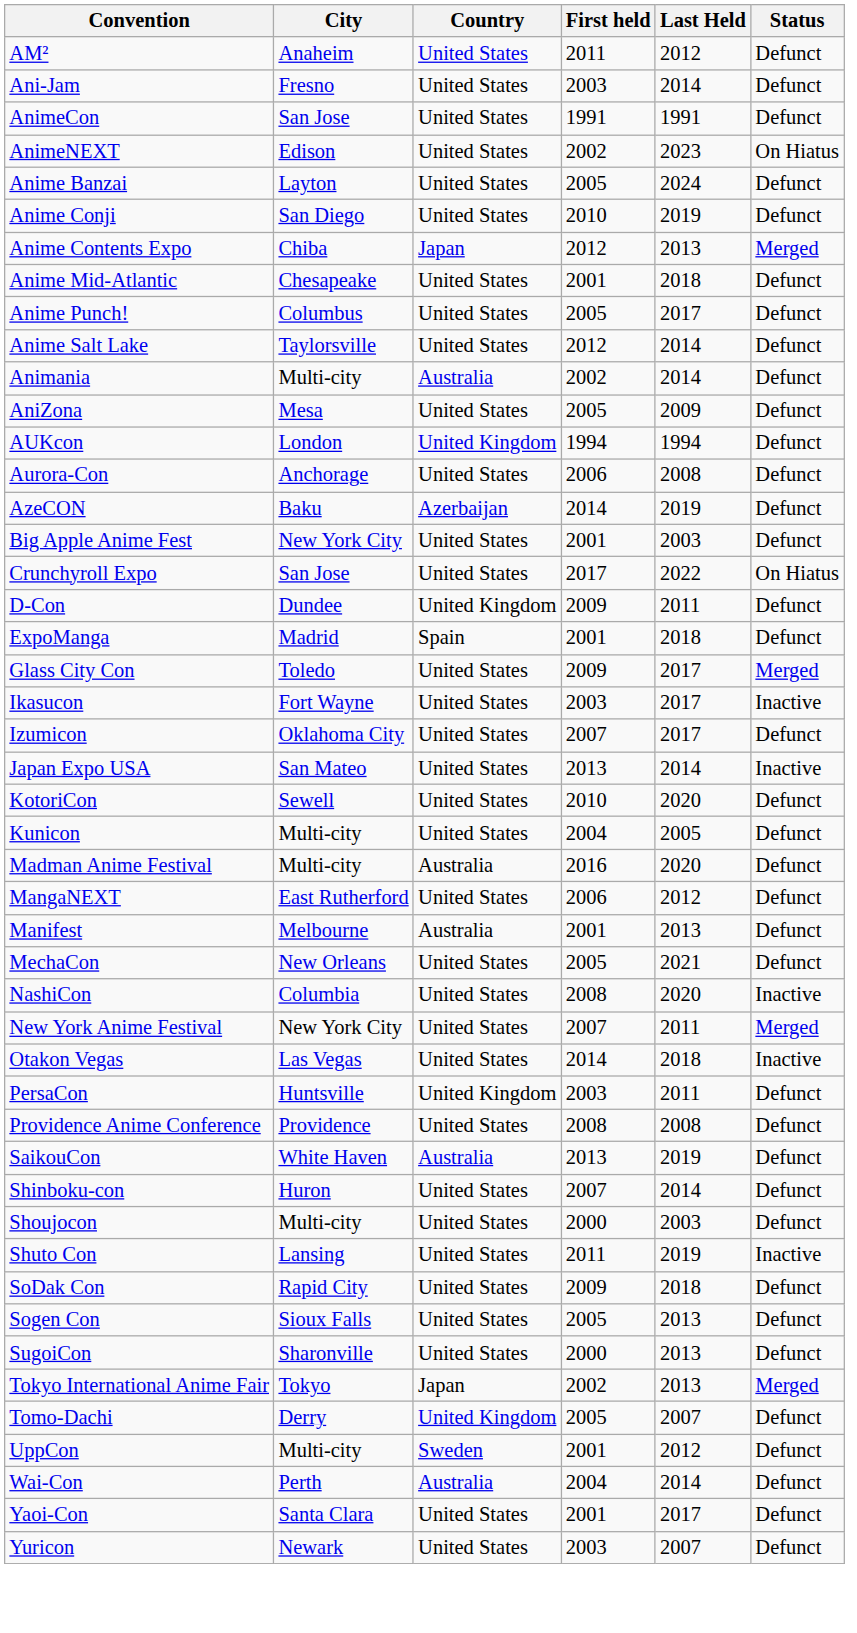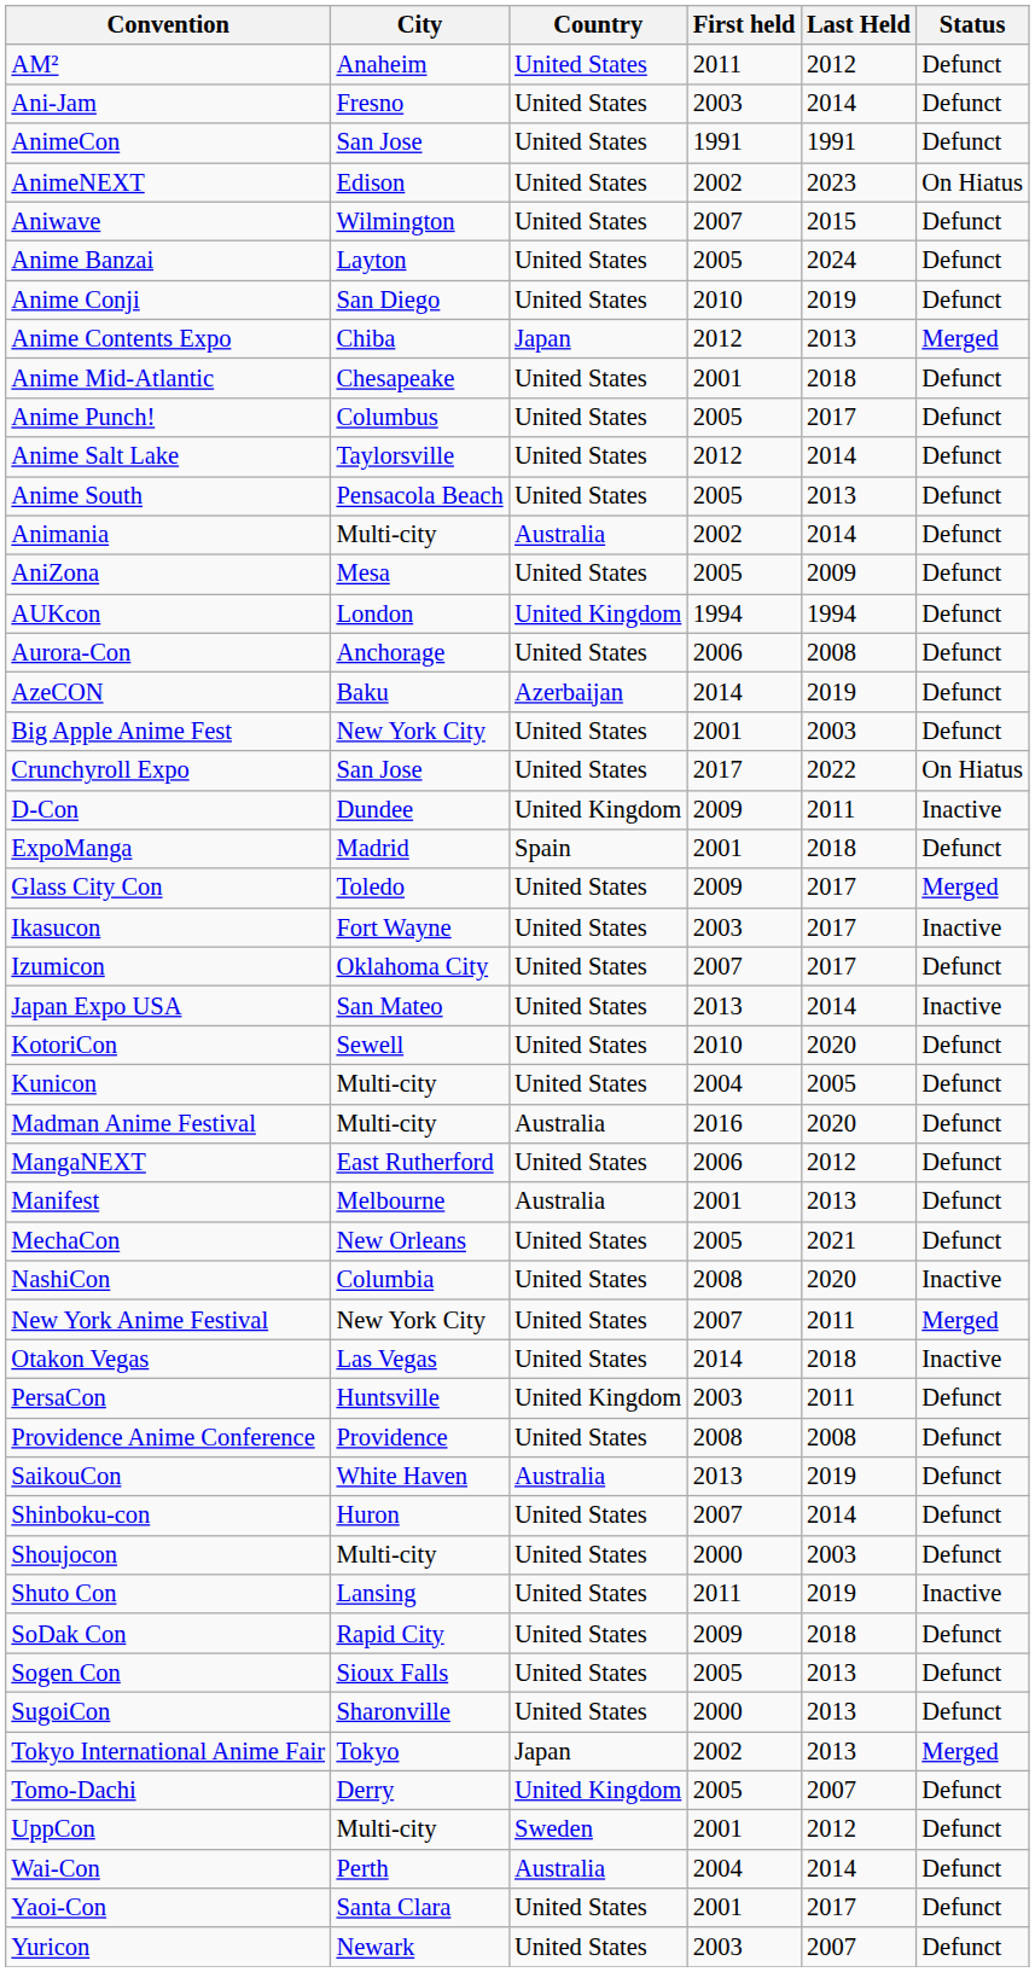+ row: Aniwave | Wilmington | United States | 2007 | 2015 | Defunct
+ row: Anime South | Pensacola Beach | United States | 2005 | 2013 | Defunct
D-Con | Status: Defunct -> Inactive
